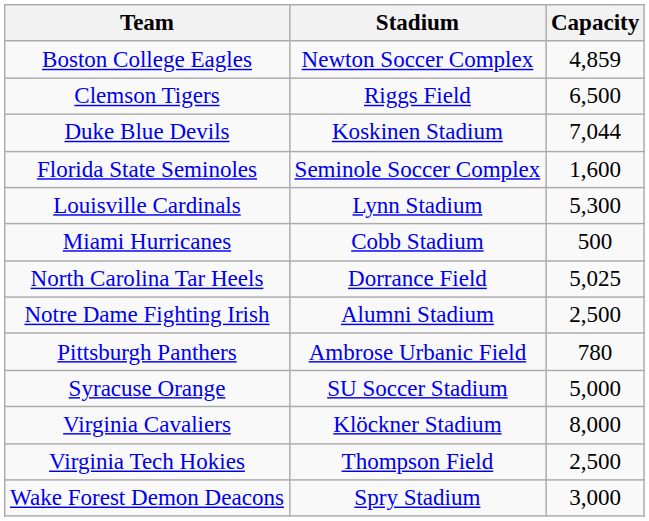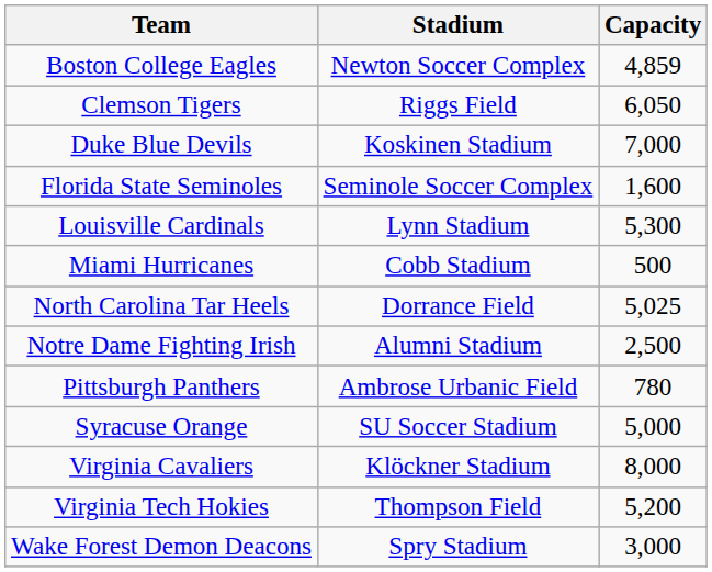Clemson Tigers | Capacity: 6,500 -> 6,050
Duke Blue Devils | Capacity: 7,044 -> 7,000
Virginia Tech Hokies | Capacity: 2,500 -> 5,200
